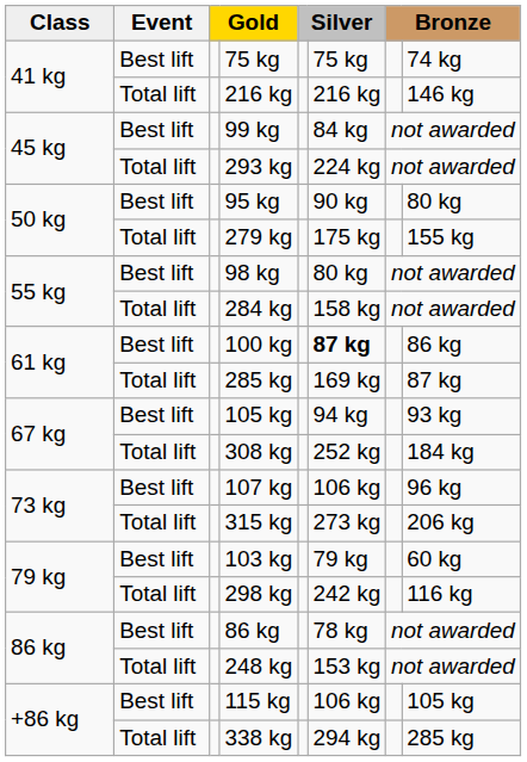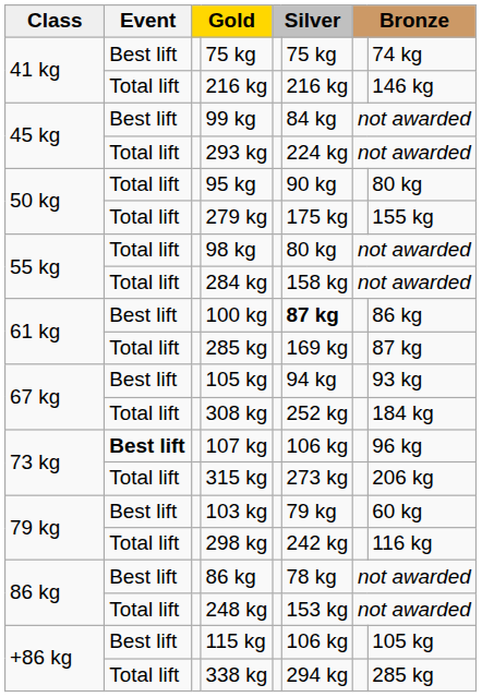95 kg | Event: Best lift -> Total lift
98 kg | Event: Best lift -> Total lift
107 kg | Event: normal -> bold
